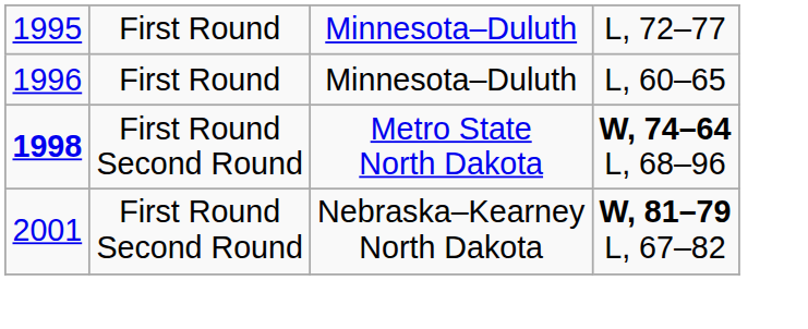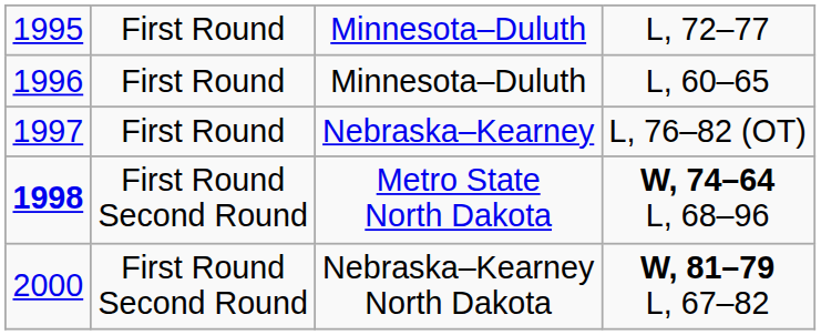+ row: 1997 | First Round | Nebraska–Kearney | L, 76–82 (OT)
Nebraska–Kearney North Dakota | column 1: 2001 -> 2000
